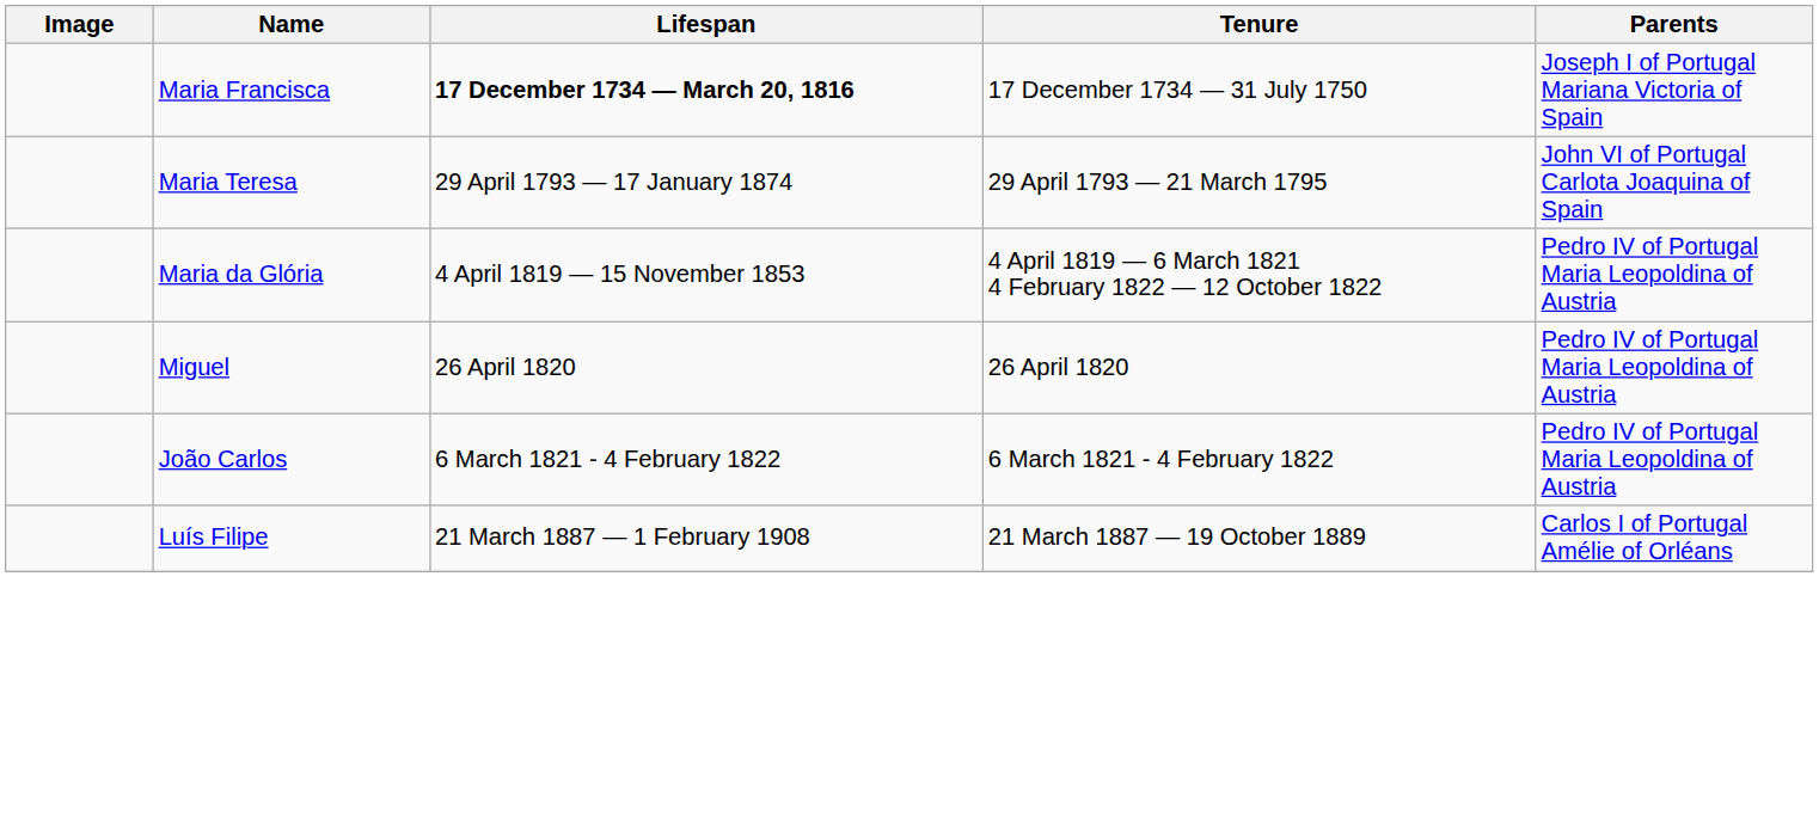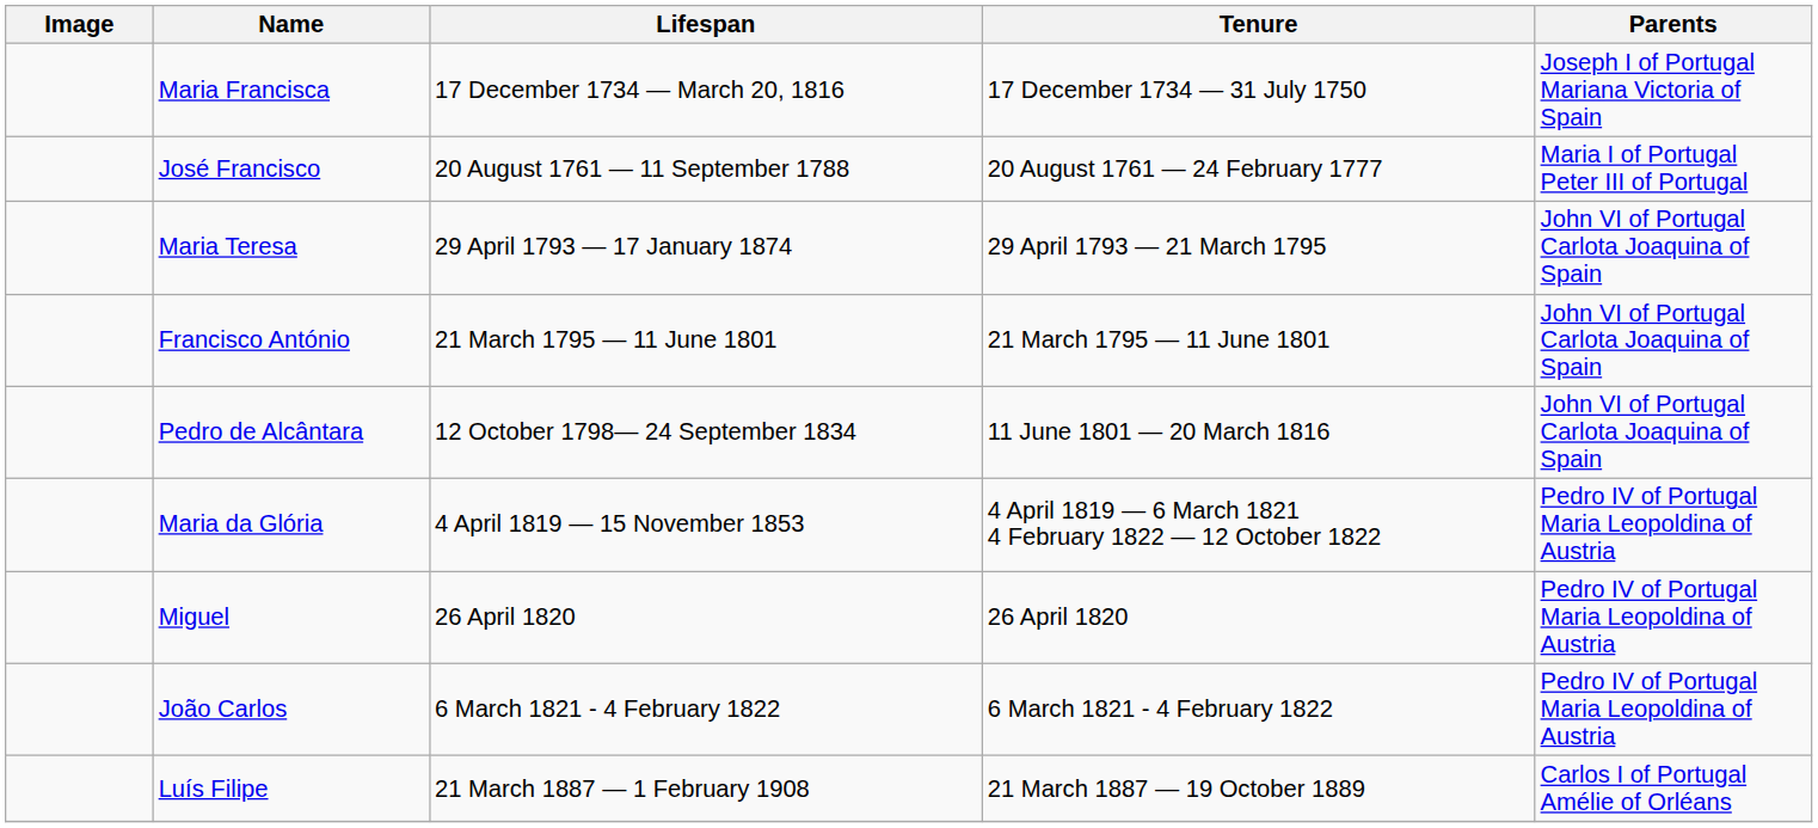Maria Francisca | Lifespan: bold -> normal
+ row: José Francisco | 20 August 1761 — 11 September 1788 | 20 August 1761 — 24 February 1777 | Maria I of Portugal Peter III of Portugal
+ row: Francisco António | 21 March 1795 — 11 June 1801 | 21 March 1795 — 11 June 1801 | John VI of Portugal Carlota Joaquina of Spain
+ row: Pedro de Alcântara | 12 October 1798— 24 September 1834 | 11 June 1801 — 20 March 1816 | John VI of Portugal Carlota Joaquina of Spain
